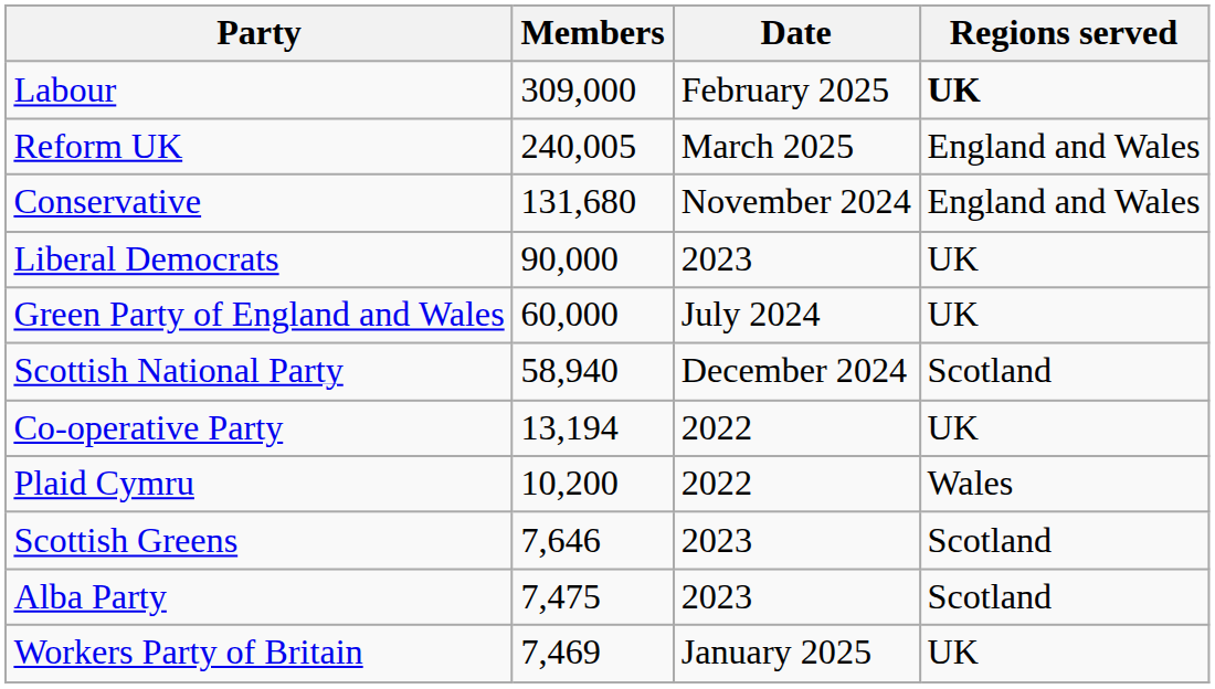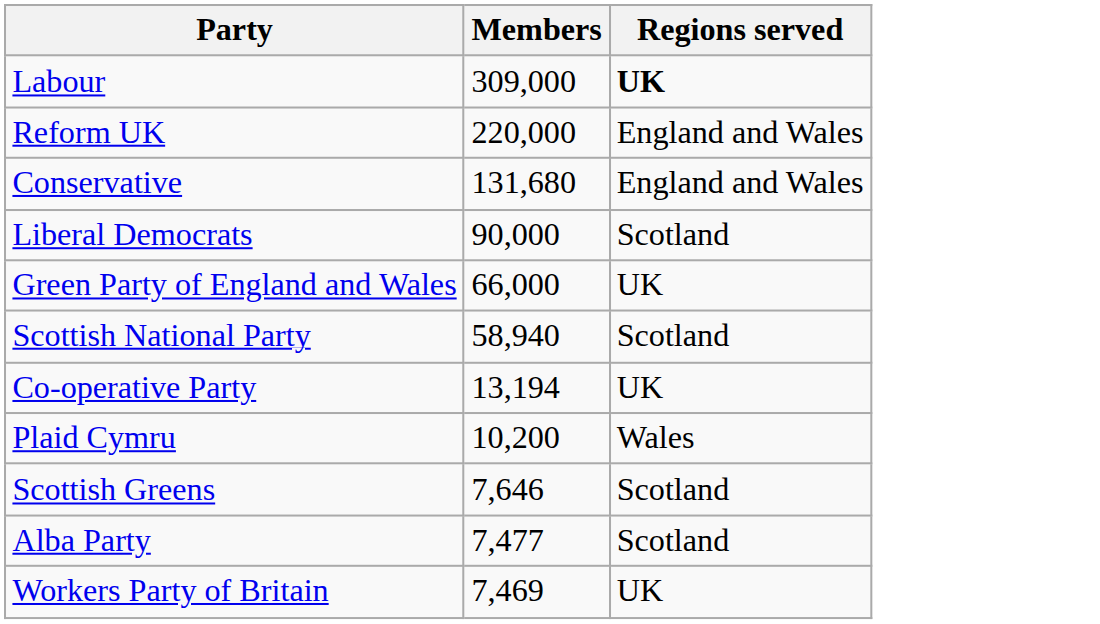- column: Date | February 2025 | March 2025 | November 2024 | 2023 | July 2024 | December 2024 | 2022 | 2022 | 2023 | 2023 | January 2025
Reform UK | Members: 240,005 -> 220,000
Liberal Democrats | Regions served: UK -> Scotland
Green Party of England and Wales | Members: 60,000 -> 66,000
Alba Party | Members: 7,475 -> 7,477
